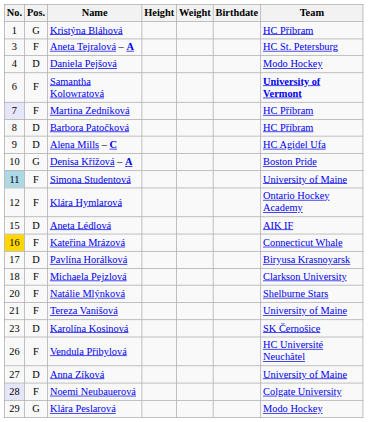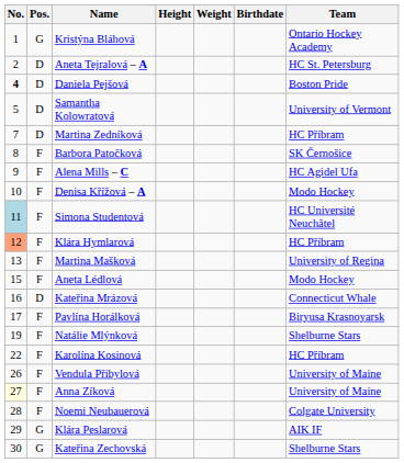Kristýna Bláhová | Team: HC Příbram -> Ontario Hockey Academy
Aneta Tejralová – A | No.: 3 -> 2
Aneta Tejralová – A | Pos.: F -> D
Daniela Pejšová | No.: normal -> bold
Daniela Pejšová | Team: Modo Hockey -> Boston Pride
Samantha Kolowratová | No.: 6 -> 5
Samantha Kolowratová | Pos.: F -> D
Samantha Kolowratová | Team: bold -> normal
Martina Zedníková | No.: lavender background -> no background
Martina Zedníková | Pos.: F -> D
Barbora Patočková | Pos.: D -> F
Barbora Patočková | Team: HC Příbram -> SK Černošice
Alena Mills – C | Pos.: D -> F
Denisa Křížová – A | Pos.: G -> F
Denisa Křížová – A | Team: Boston Pride -> Modo Hockey
Simona Studentová | Team: University of Maine -> HC Université Neuchâtel
Klára Hymlarová | No.: no background -> lightsalmon background
Klára Hymlarová | Team: Ontario Hockey Academy -> HC Příbram
+ row: 13 | F | Martina Mašková | University of Regina
Aneta Lédlová | Pos.: D -> F
Aneta Lédlová | Team: AIK IF -> Modo Hockey
Kateřina Mrázová | No.: gold background -> no background
Kateřina Mrázová | Pos.: F -> D
Pavlína Horálková | Pos.: D -> F
- row: 18 | F | Michaela Pejzlová | Clarkson University
Natálie Mlýnková | No.: 20 -> 19
- row: 21 | F | Tereza Vanišová | University of Maine
Karolína Kosinová | No.: 23 -> 22
Karolína Kosinová | Pos.: D -> F
Karolína Kosinová | Team: SK Černošice -> HC Příbram
Vendula Přibylová | Team: HC Université Neuchâtel -> University of Maine
Anna Zíková | No.: no background -> lightyellow background
Anna Zíková | Pos.: D -> F
Noemi Neubauerová | No.: lavender background -> no background
Klára Peslarová | Team: Modo Hockey -> AIK IF
+ row: 30 | G | Kateřina Zechovská | Shelburne Stars
